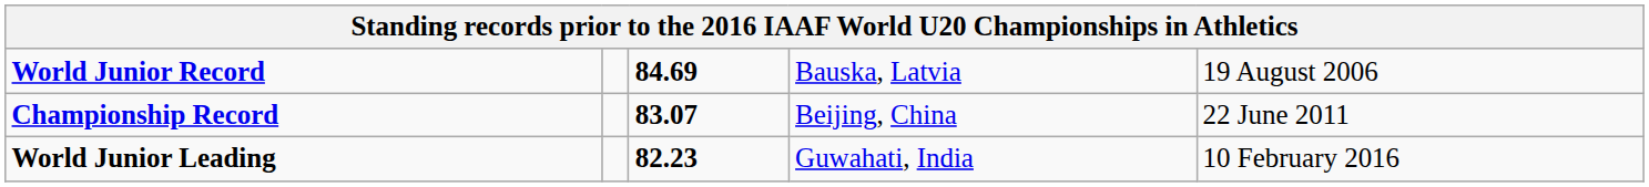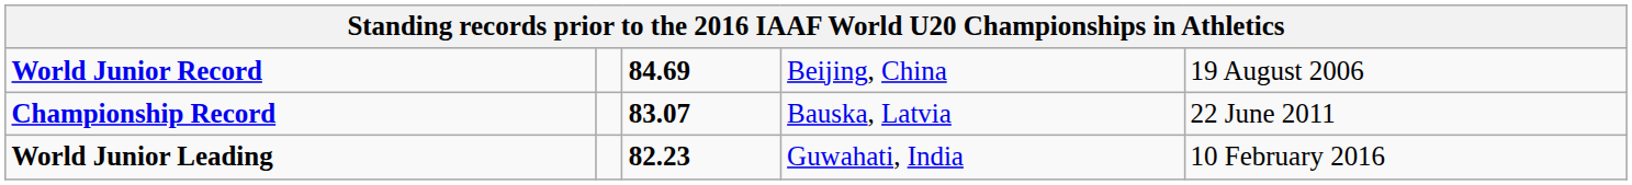World Junior Record | column 4: Bauska, Latvia -> Beijing, China
Championship Record | column 4: Beijing, China -> Bauska, Latvia
